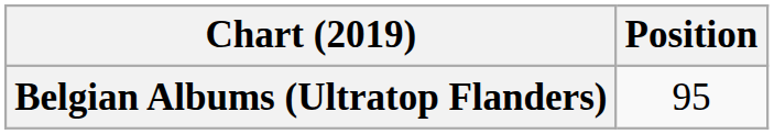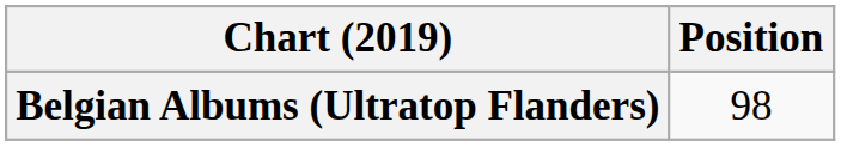Belgian Albums (Ultratop Flanders) | Position: 95 -> 98
